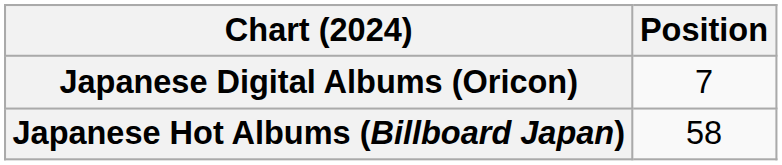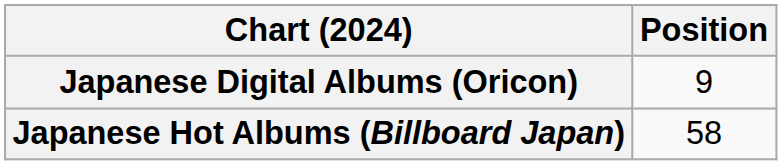Japanese Digital Albums (Oricon) | Position: 7 -> 9
